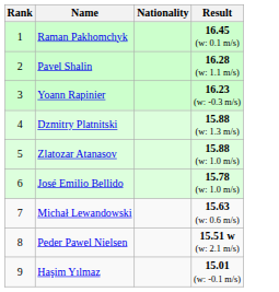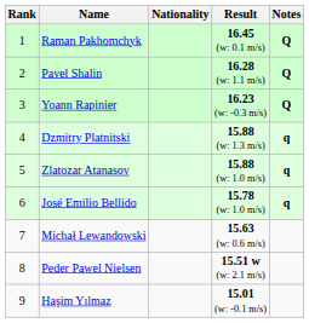+ column: Notes | Q | Q | Q | q | q | q
